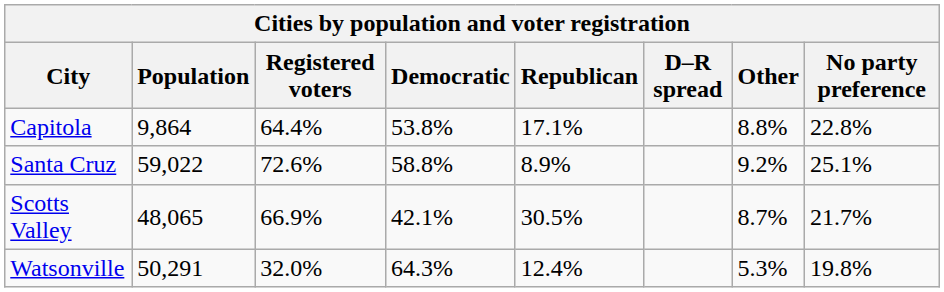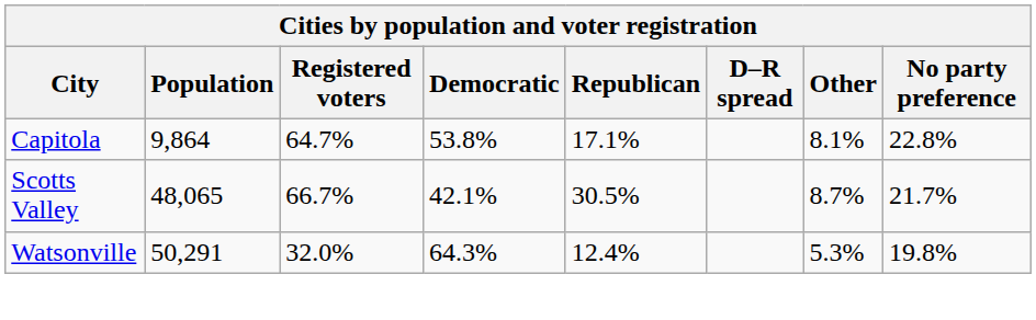Capitola | Registered voters: 64.4% -> 64.7%
Capitola | Other: 8.8% -> 8.1%
- row: Santa Cruz | 59,022 | 72.6% | 58.8% | 8.9% | 9.2% | 25.1%
Scotts Valley | Registered voters: 66.9% -> 66.7%
